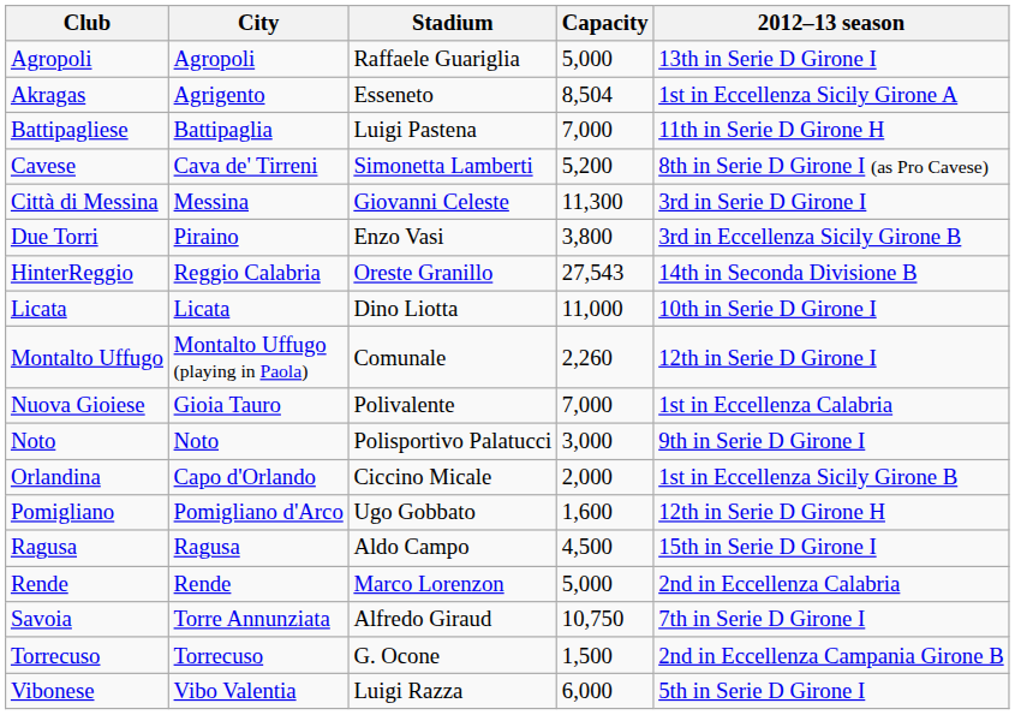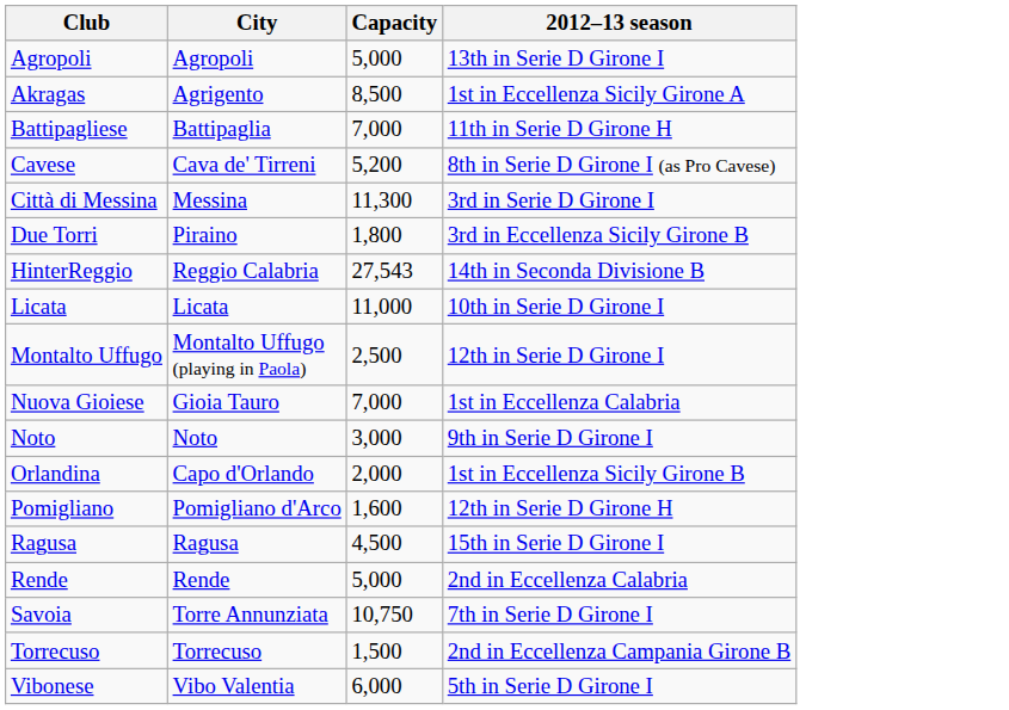- column: Stadium | Raffaele Guariglia | Esseneto | Luigi Pastena | Simonetta Lamberti | Giovanni Celeste | Enzo Vasi | Oreste Granillo | Dino Liotta | Comunale | Polivalente | Polisportivo Palatucci | Ciccino Micale | Ugo Gobbato | Aldo Campo | Marco Lorenzon | Alfredo Giraud | G. Ocone | Luigi Razza
Akragas | Capacity: 8,504 -> 8,500
Due Torri | Capacity: 3,800 -> 1,800
Montalto Uffugo | Capacity: 2,260 -> 2,500
